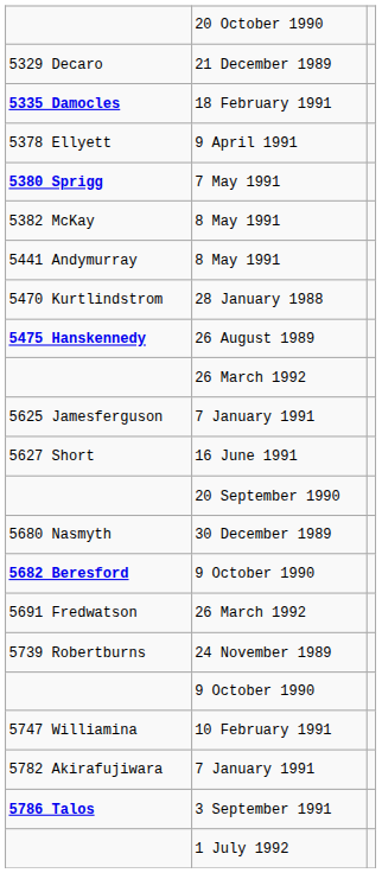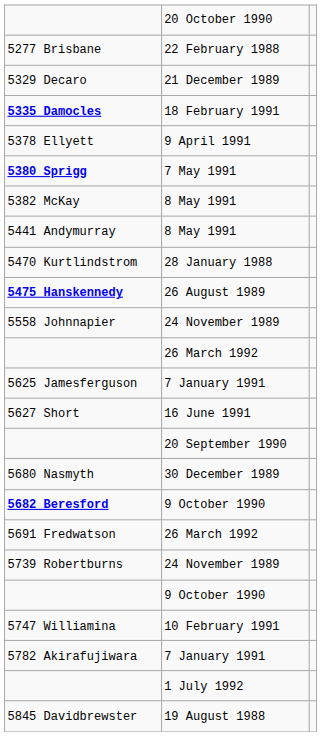+ row: 5277 Brisbane | 22 February 1988
+ row: 5558 Johnnapier | 24 November 1989
- row: 5786 Talos | 3 September 1991
+ row: 5845 Davidbrewster | 19 August 1988
